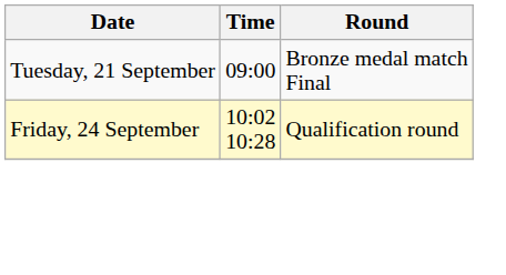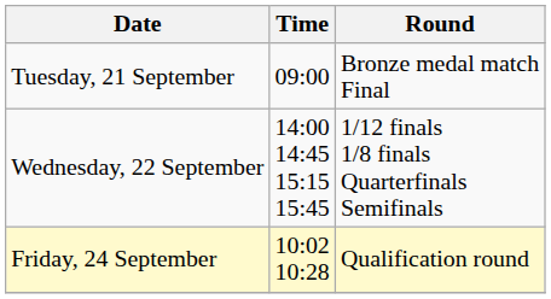+ row: Wednesday, 22 September | 14:00 14:45 15:15 15:45 | 1/12 finals 1/8 finals Quarterfinals Semifinals
